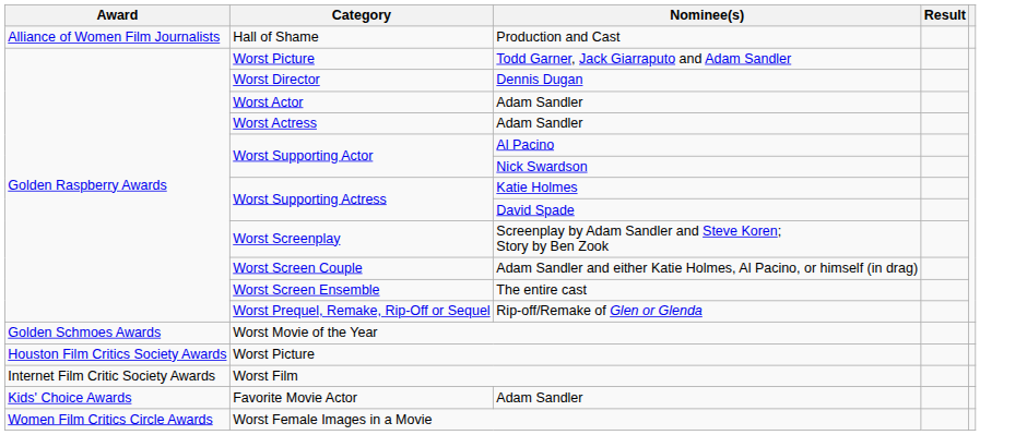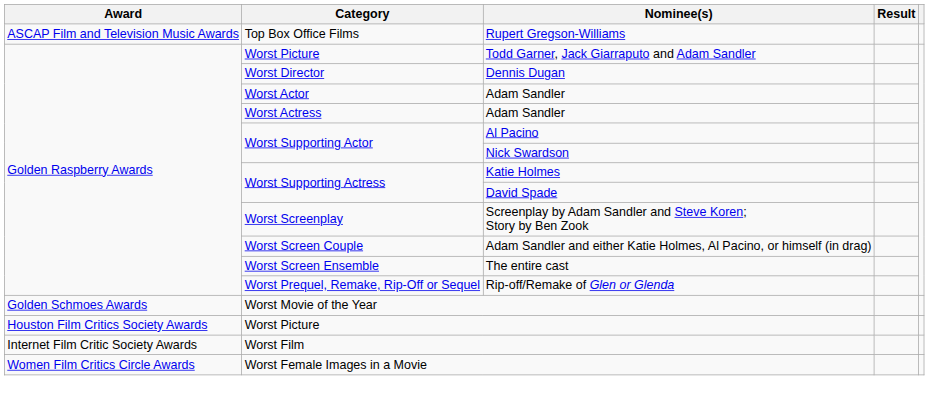- row: Alliance of Women Film Journalists | Hall of Shame | Production and Cast
+ row: ASCAP Film and Television Music Awards | Top Box Office Films | Rupert Gregson-Williams
- row: Kids' Choice Awards | Favorite Movie Actor | Adam Sandler
